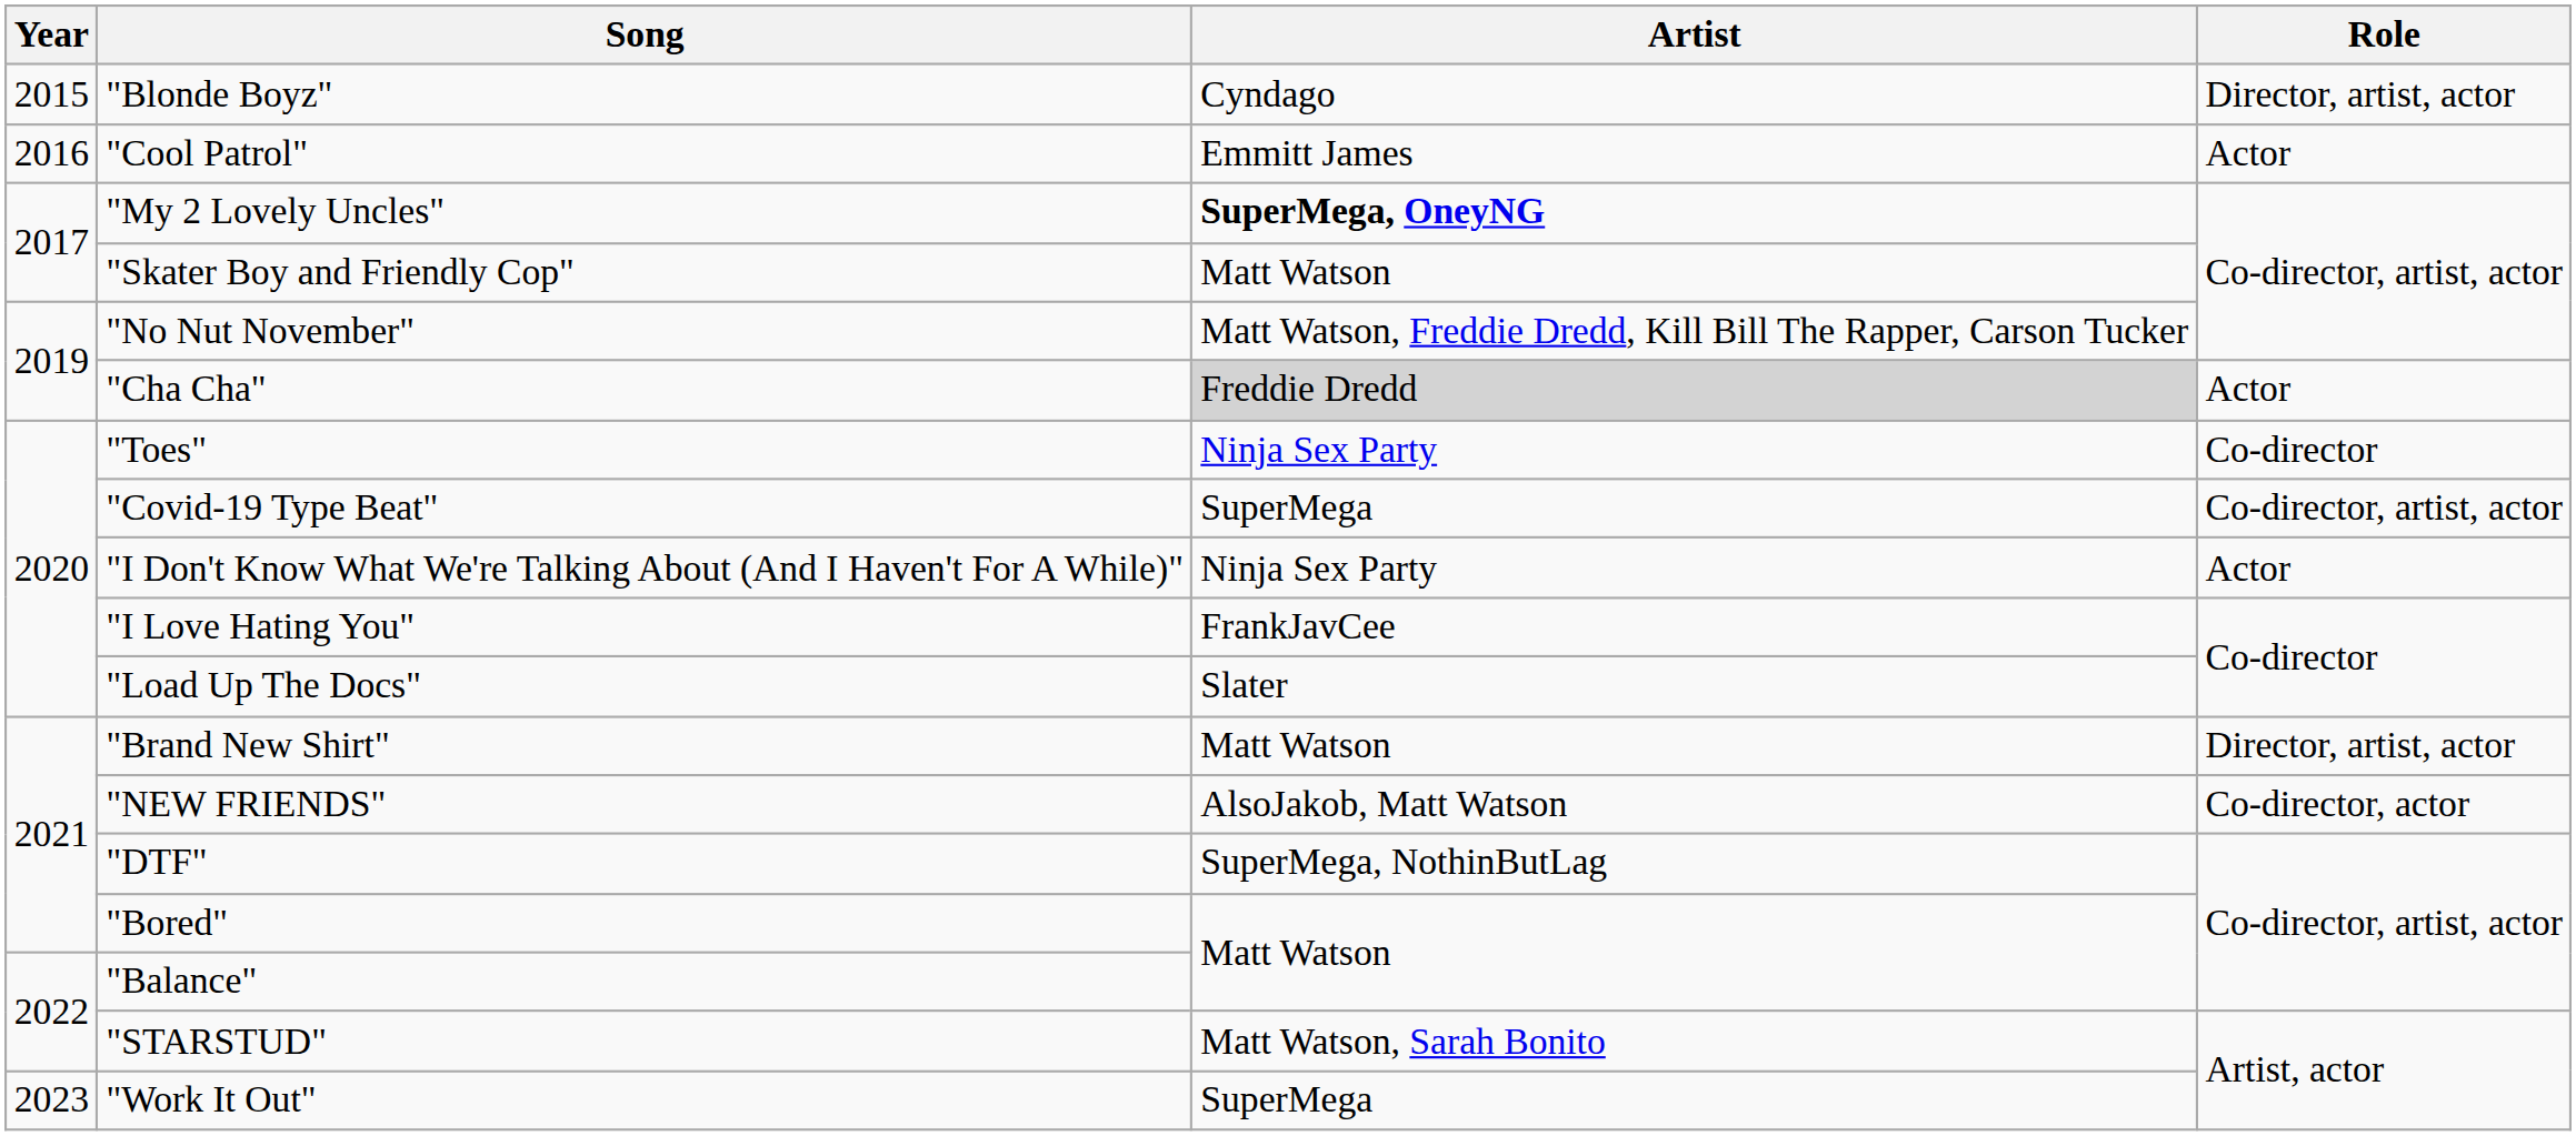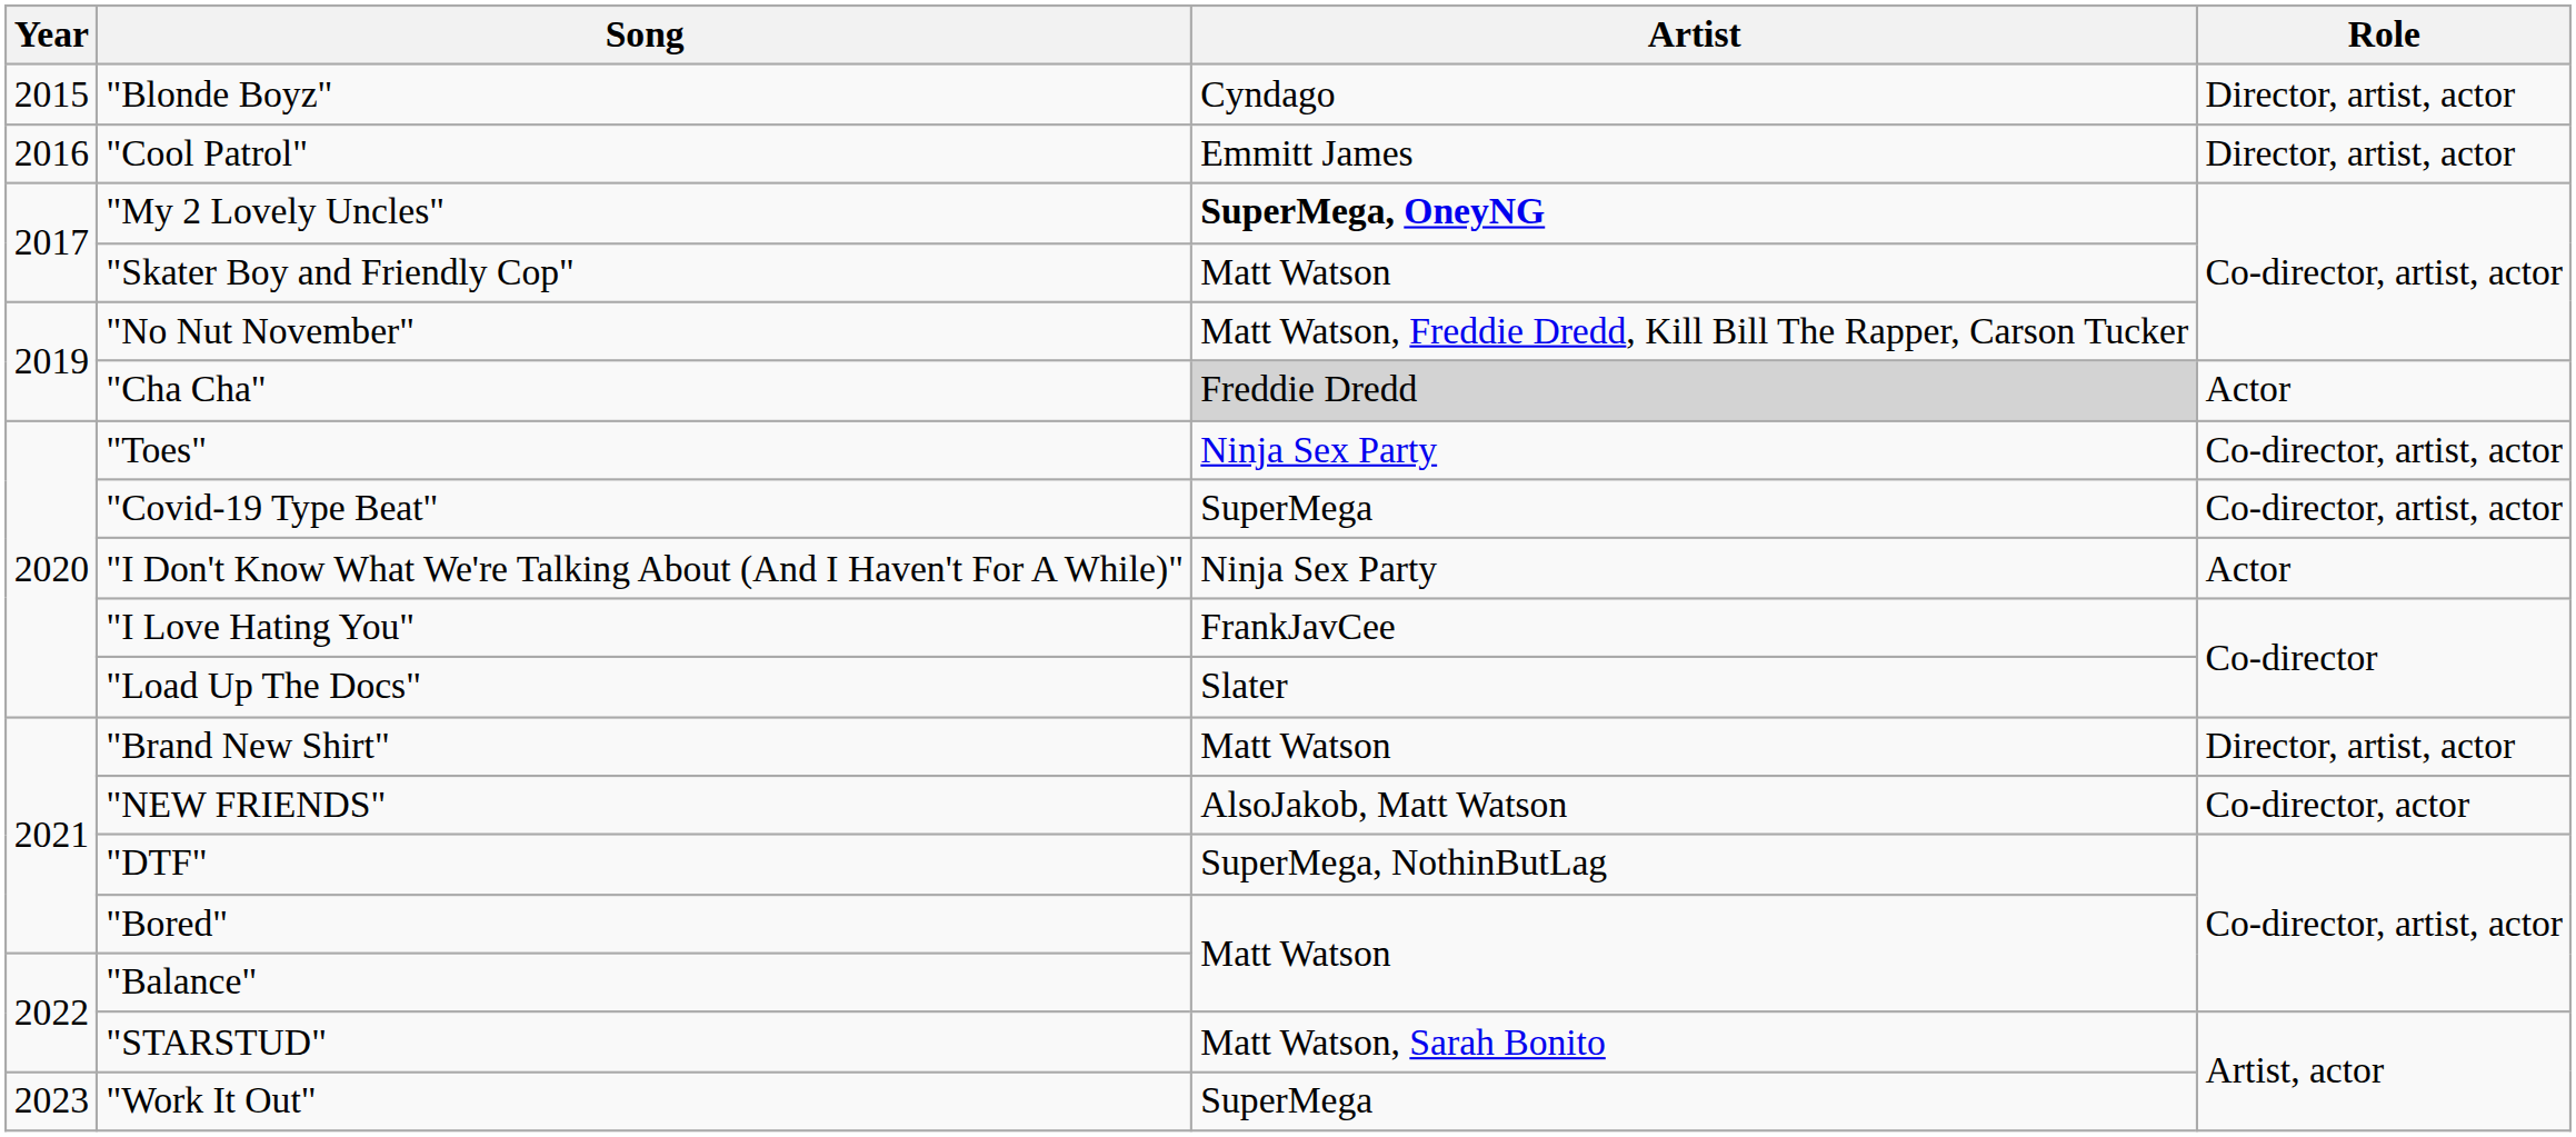"Cool Patrol" | Role: Actor -> Director, artist, actor
"Toes" | Role: Co-director -> Co-director, artist, actor
